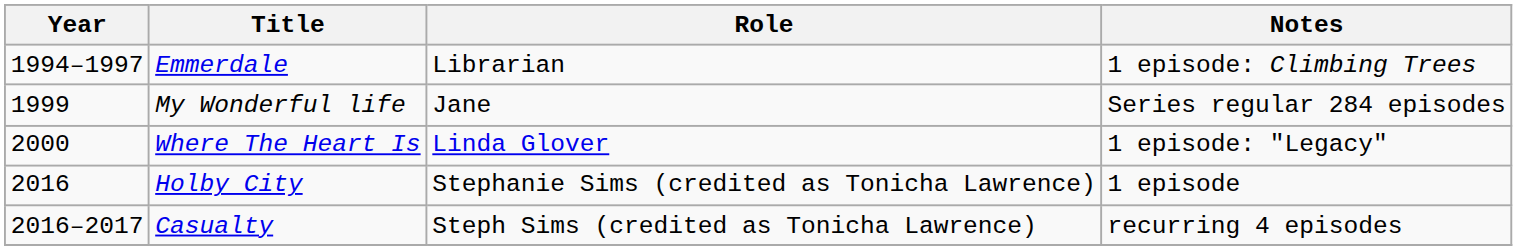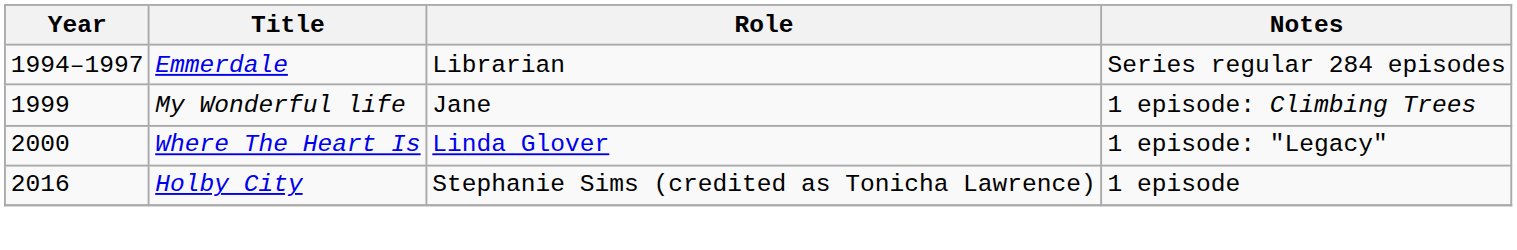Emmerdale | Notes: 1 episode: Climbing Trees -> Series regular 284 episodes
My Wonderful life | Notes: Series regular 284 episodes -> 1 episode: Climbing Trees
- row: 2016–2017 | Casualty | Steph Sims (credited as Tonicha Lawrence) | recurring 4 episodes
